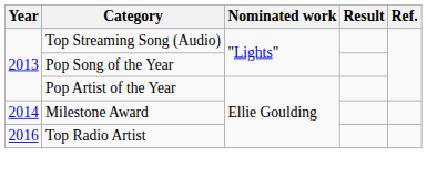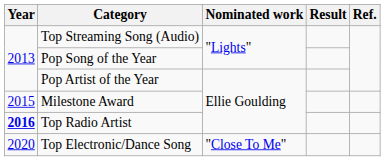Milestone Award | Year: 2014 -> 2015
Top Radio Artist | Year: normal -> bold
+ row: 2020 | Top Electronic/Dance Song | "Close To Me"
